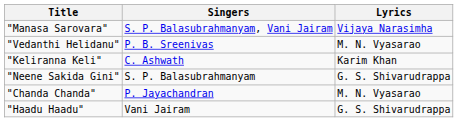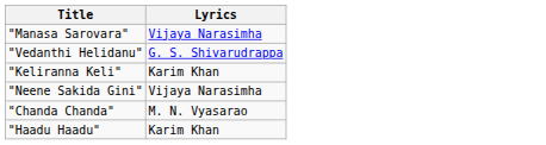- column: Singers | S. P. Balasubrahmanyam, Vani Jairam | P. B. Sreenivas | C. Ashwath | S. P. Balasubrahmanyam | P. Jayachandran | Vani Jairam
"Vedanthi Helidanu" | Lyrics: M. N. Vyasarao -> G. S. Shivarudrappa
"Neene Sakida Gini" | Lyrics: G. S. Shivarudrappa -> Vijaya Narasimha
"Haadu Haadu" | Lyrics: G. S. Shivarudrappa -> Karim Khan
